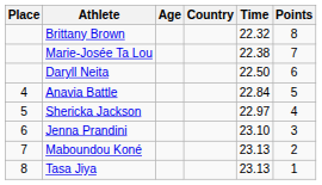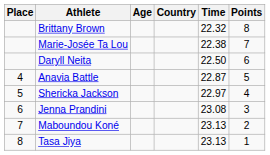Anavia Battle | Time: 22.84 -> 22.87
Jenna Prandini | Time: 23.10 -> 23.08
